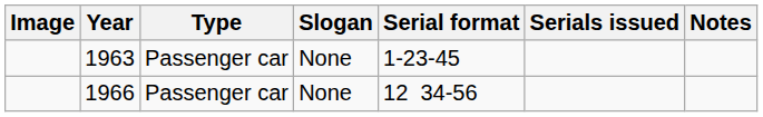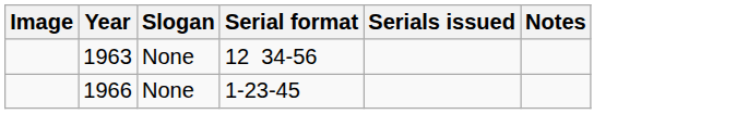- column: Type | Passenger car | Passenger car
1963 | Serial format: 1-23-45 -> 12 34-56
1966 | Serial format: 12 34-56 -> 1-23-45
